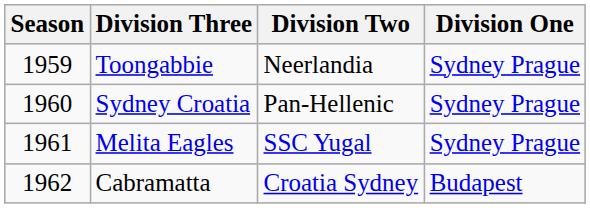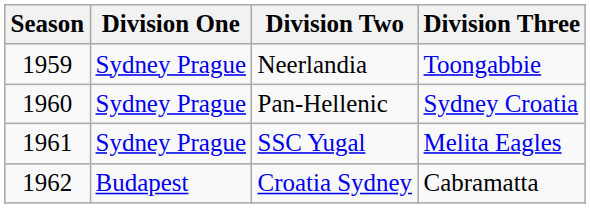columns swapped: Division One <-> Division Three
